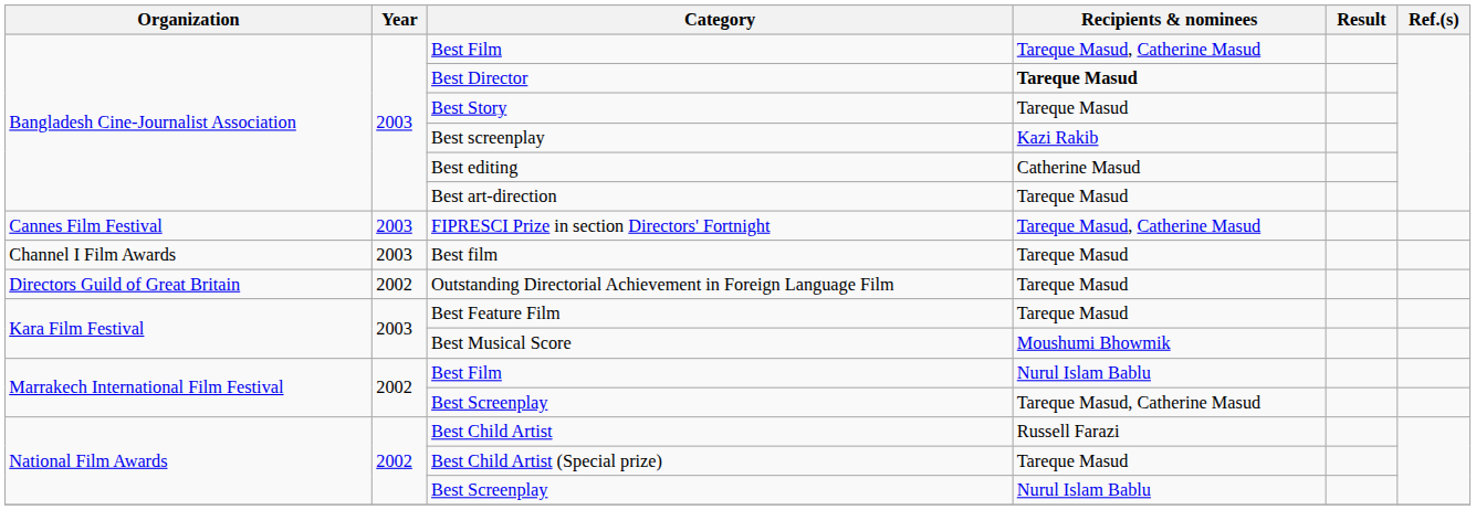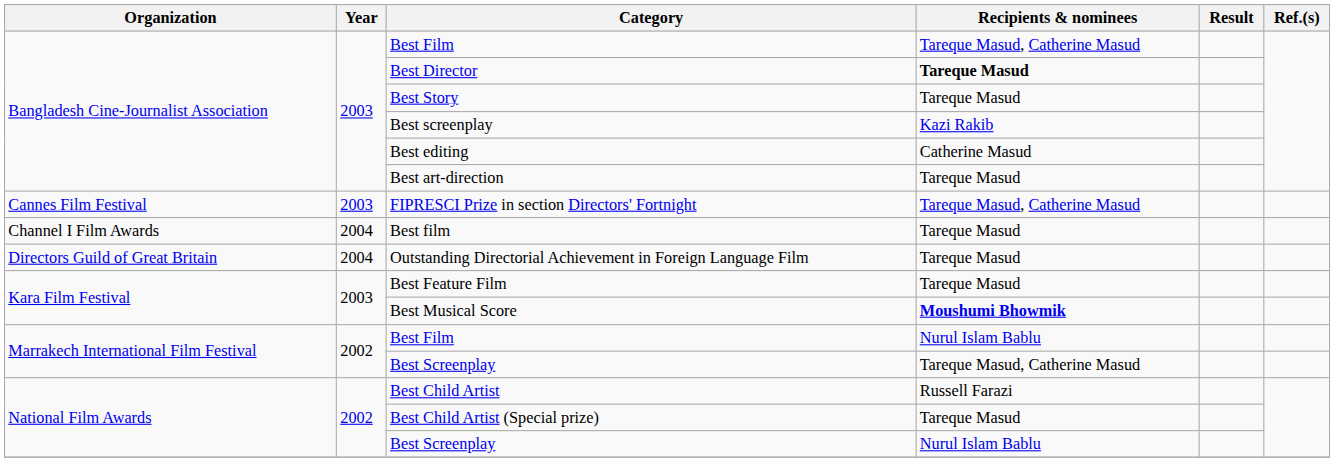Best film | Year: 2003 -> 2004
Outstanding Directorial Achievement in Foreign Language Film | Year: 2002 -> 2004
Best Musical Score | Recipients & nominees: normal -> bold
